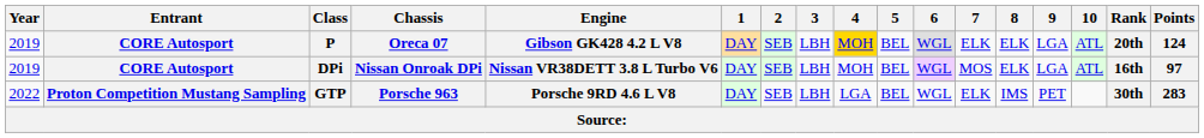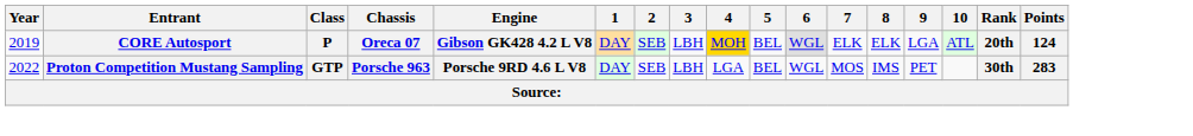- row: 2019 | CORE Autosport | DPi | Nissan Onroak DPi | Nissan VR38DETT 3.8 L Turbo V6 | DAY | SEB | LBH | MOH | BEL | WGL | MOS | ELK | LGA | ATL | 16th | 97
GTP | 7: ELK -> MOS
